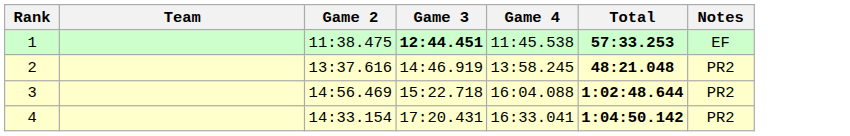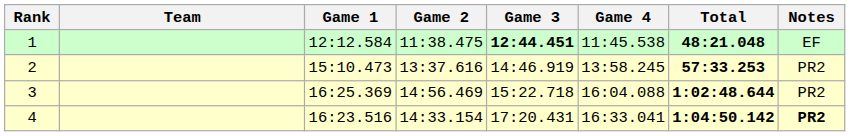+ column: Game 1 | 12:12.584 | 15:10.473 | 16:25.369 | 16:23.516
1 | Total: 57:33.253 -> 48:21.048
2 | Total: 48:21.048 -> 57:33.253
4 | Notes: normal -> bold
